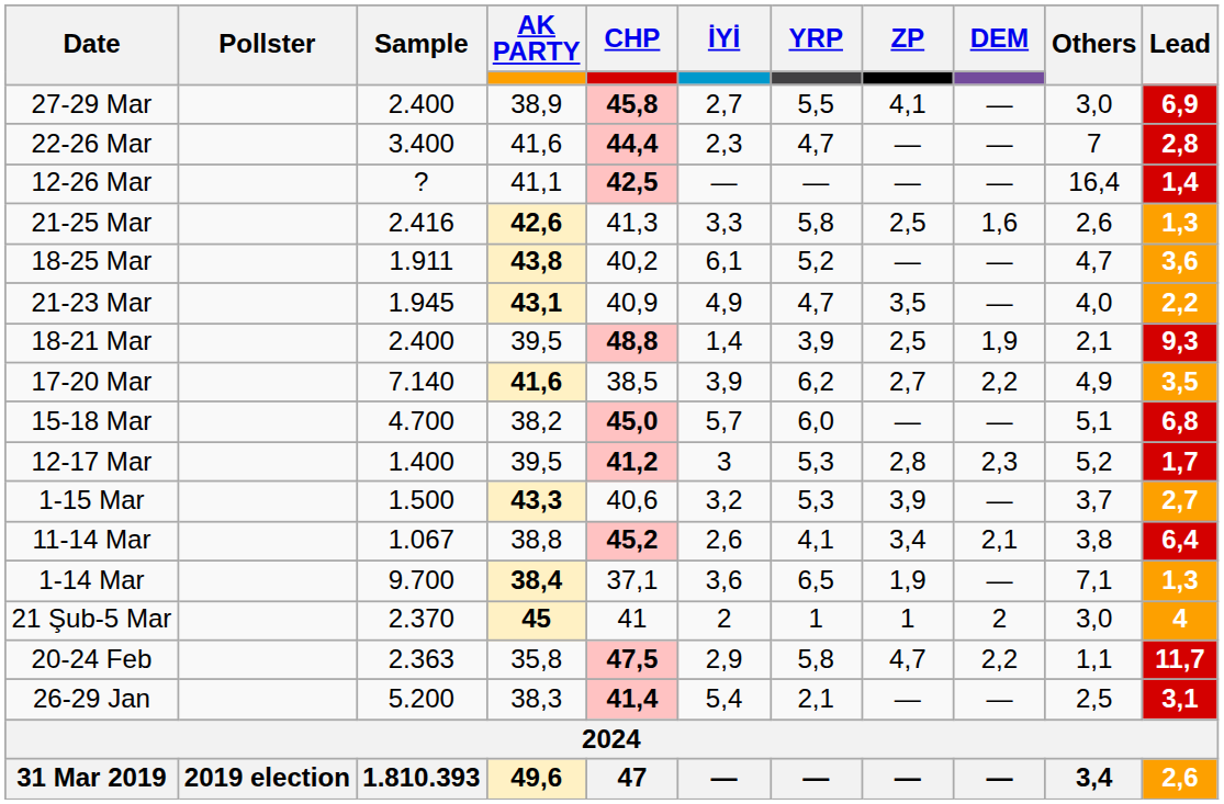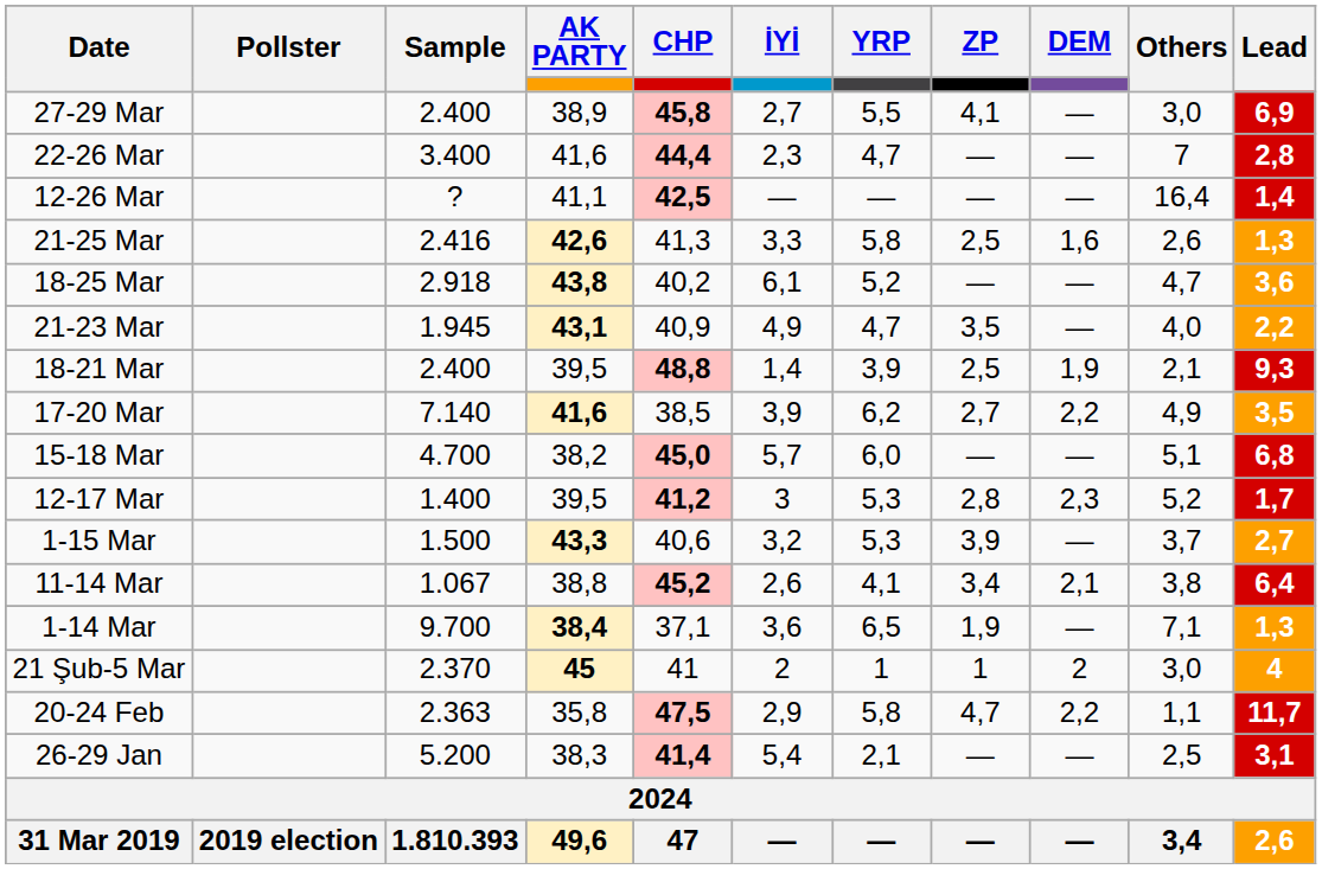18-25 Mar | Sample: 1.911 -> 2.918
